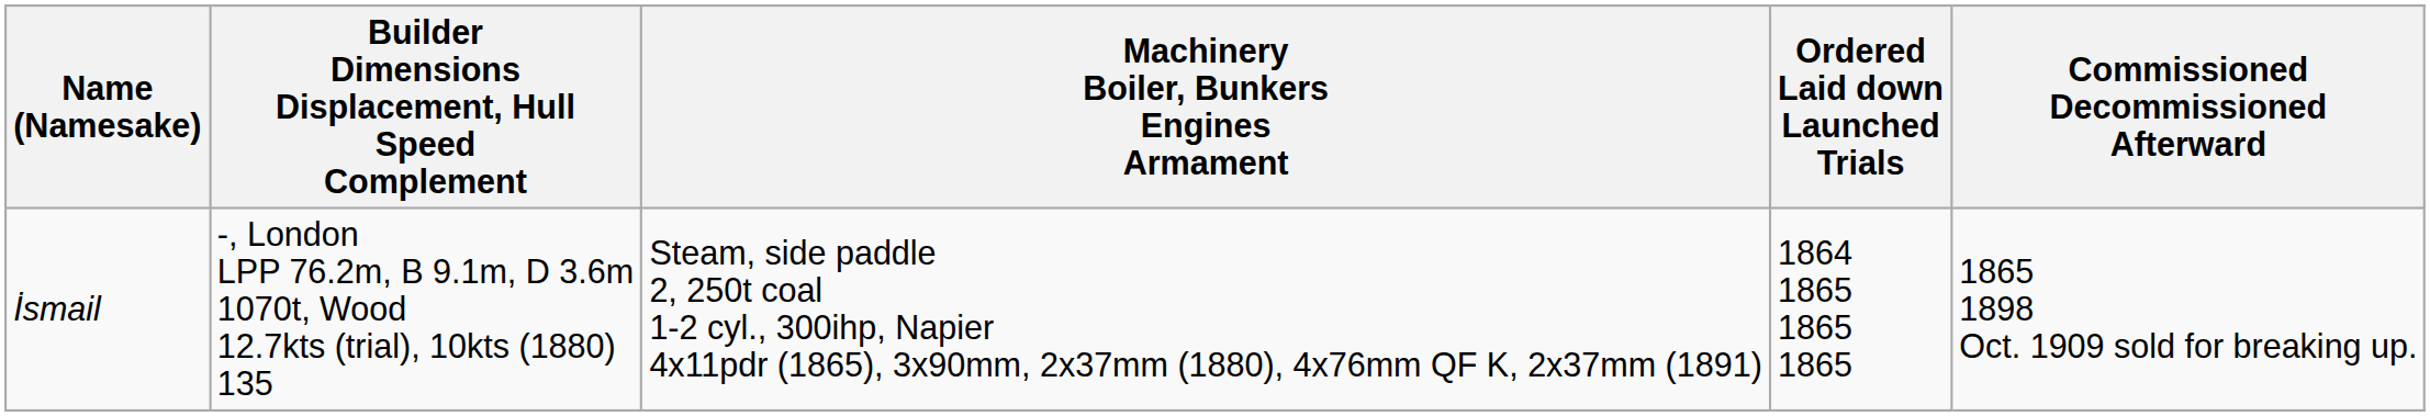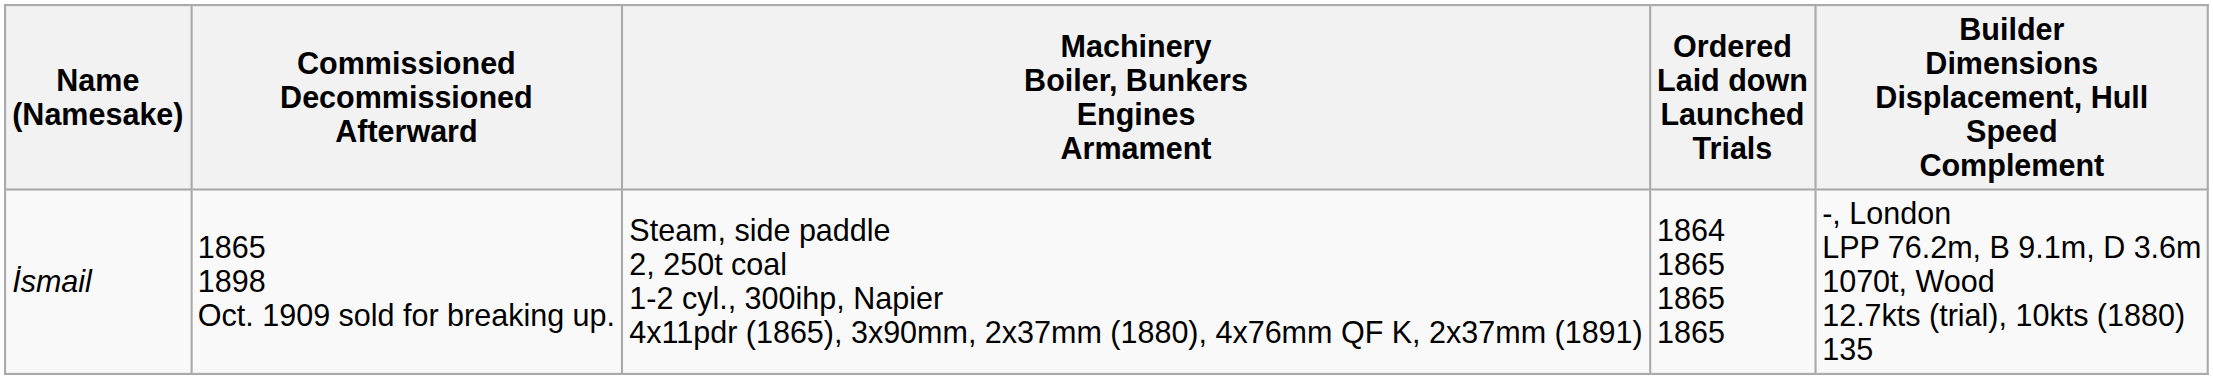columns swapped: Builder Dimensions Displacement, Hull Speed Complement <-> Commissioned Decommissioned Afterward
